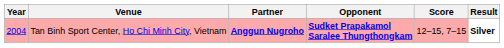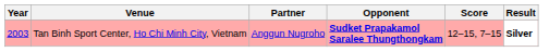Tan Binh Sport Center, Ho Chi Minh City, Vietnam | Year: 2004 -> 2003
Tan Binh Sport Center, Ho Chi Minh City, Vietnam | Partner: bold -> normal
